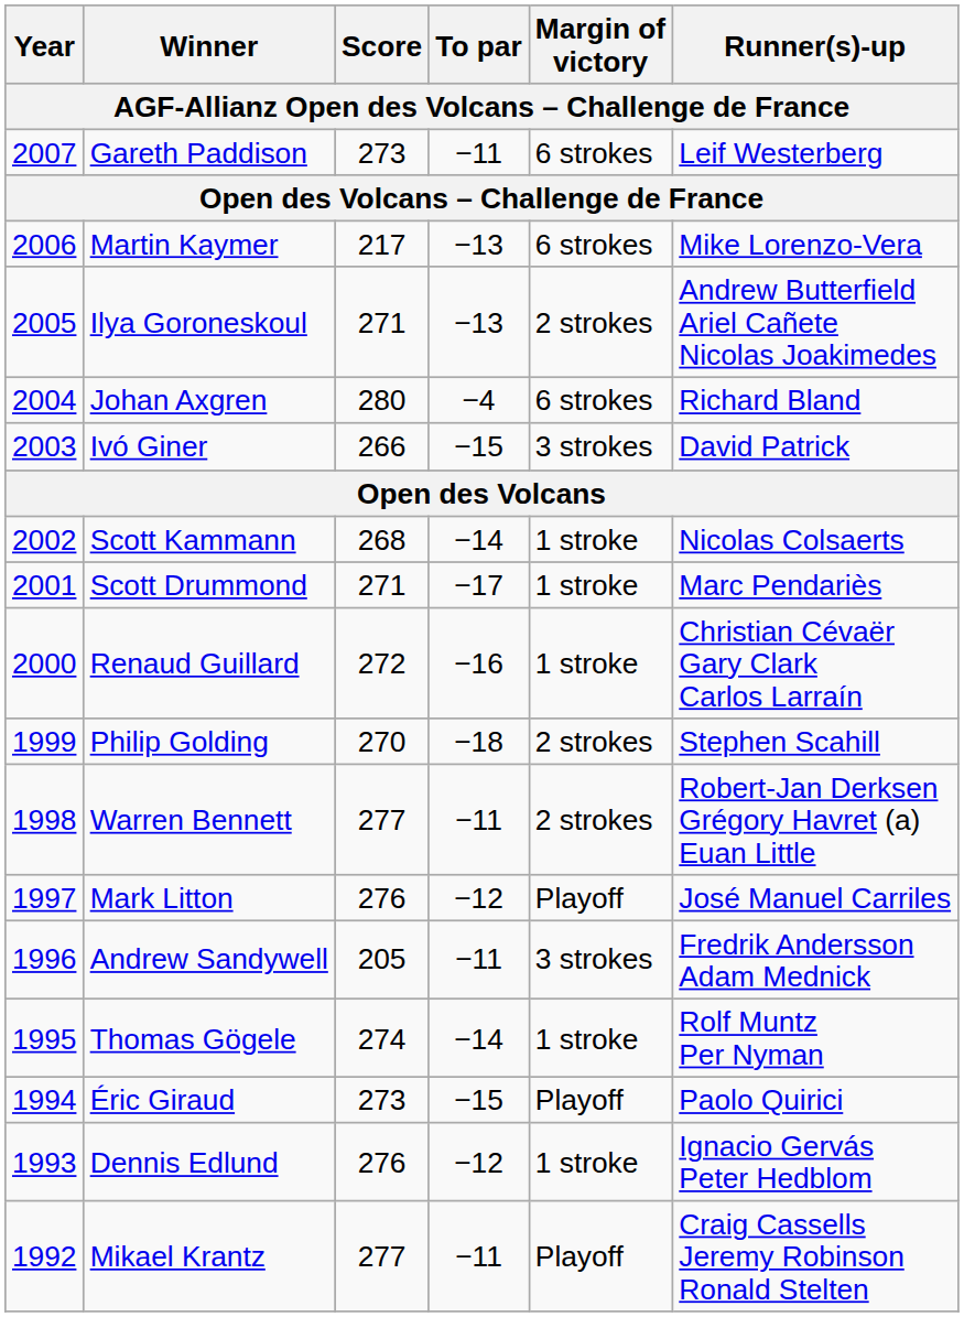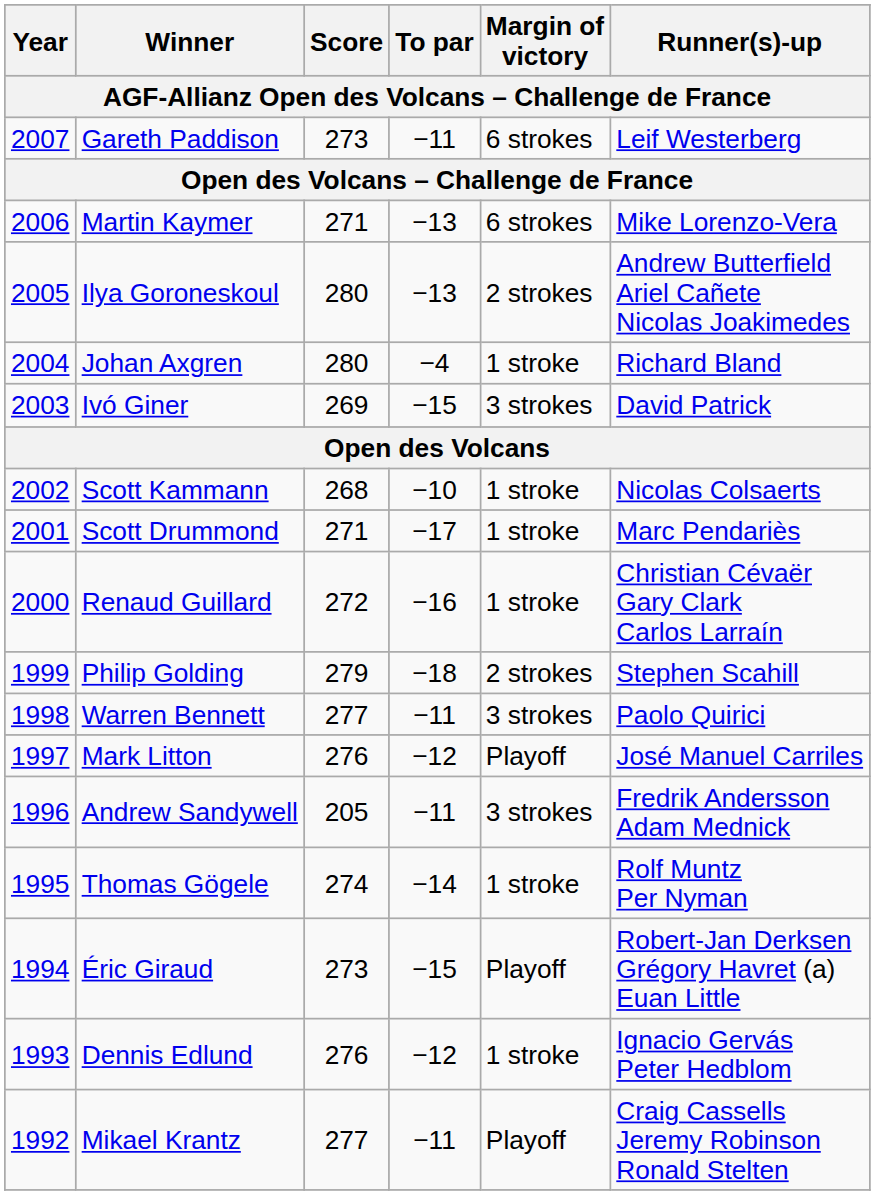Martin Kaymer | Score: 217 -> 271
Ilya Goroneskoul | Score: 271 -> 280
Johan Axgren | Margin of victory: 6 strokes -> 1 stroke
Ivó Giner | Score: 266 -> 269
Scott Kammann | To par: −14 -> −10
Philip Golding | Score: 270 -> 279
Warren Bennett | Margin of victory: 2 strokes -> 3 strokes
Warren Bennett | Runner(s)-up: Robert-Jan Derksen Grégory Havret (a) Euan Little -> Paolo Quirici
Éric Giraud | Runner(s)-up: Paolo Quirici -> Robert-Jan Derksen Grégory Havret (a) Euan Little
